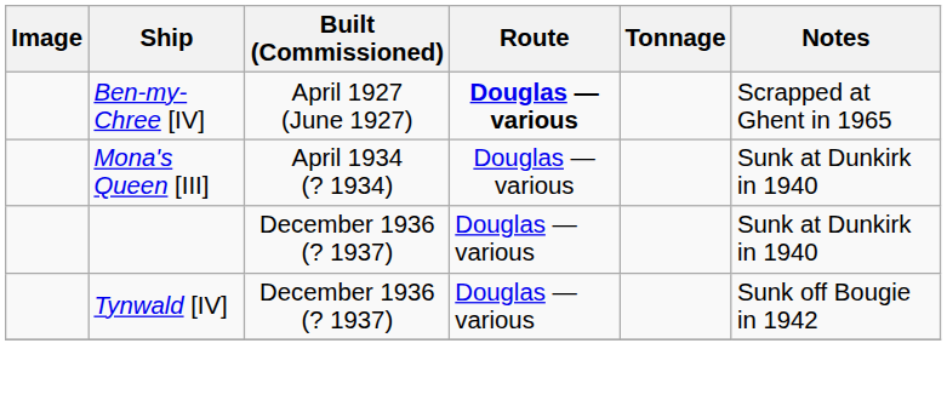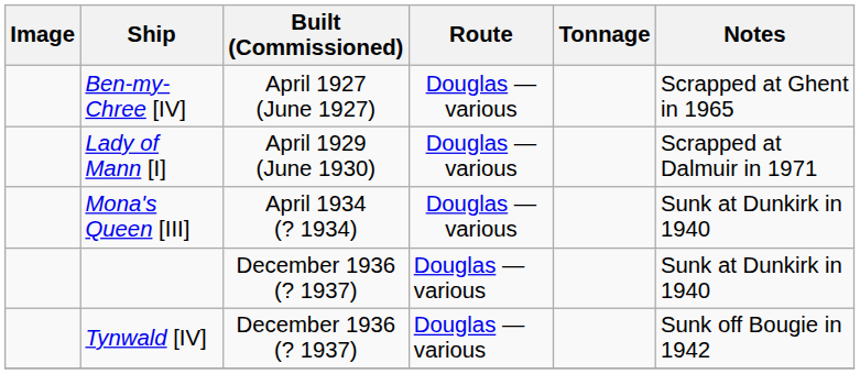Ben-my-Chree [IV] | Route: bold -> normal
+ row: Lady of Mann [I] | April 1929 (June 1930) | Douglas — various | Scrapped at Dalmuir in 1971
